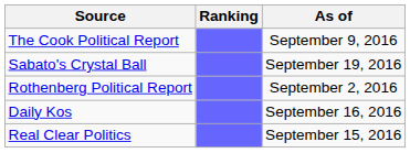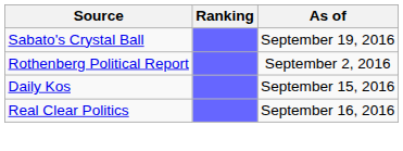- row: The Cook Political Report | September 9, 2016
Daily Kos | As of: September 16, 2016 -> September 15, 2016
Real Clear Politics | As of: September 15, 2016 -> September 16, 2016
